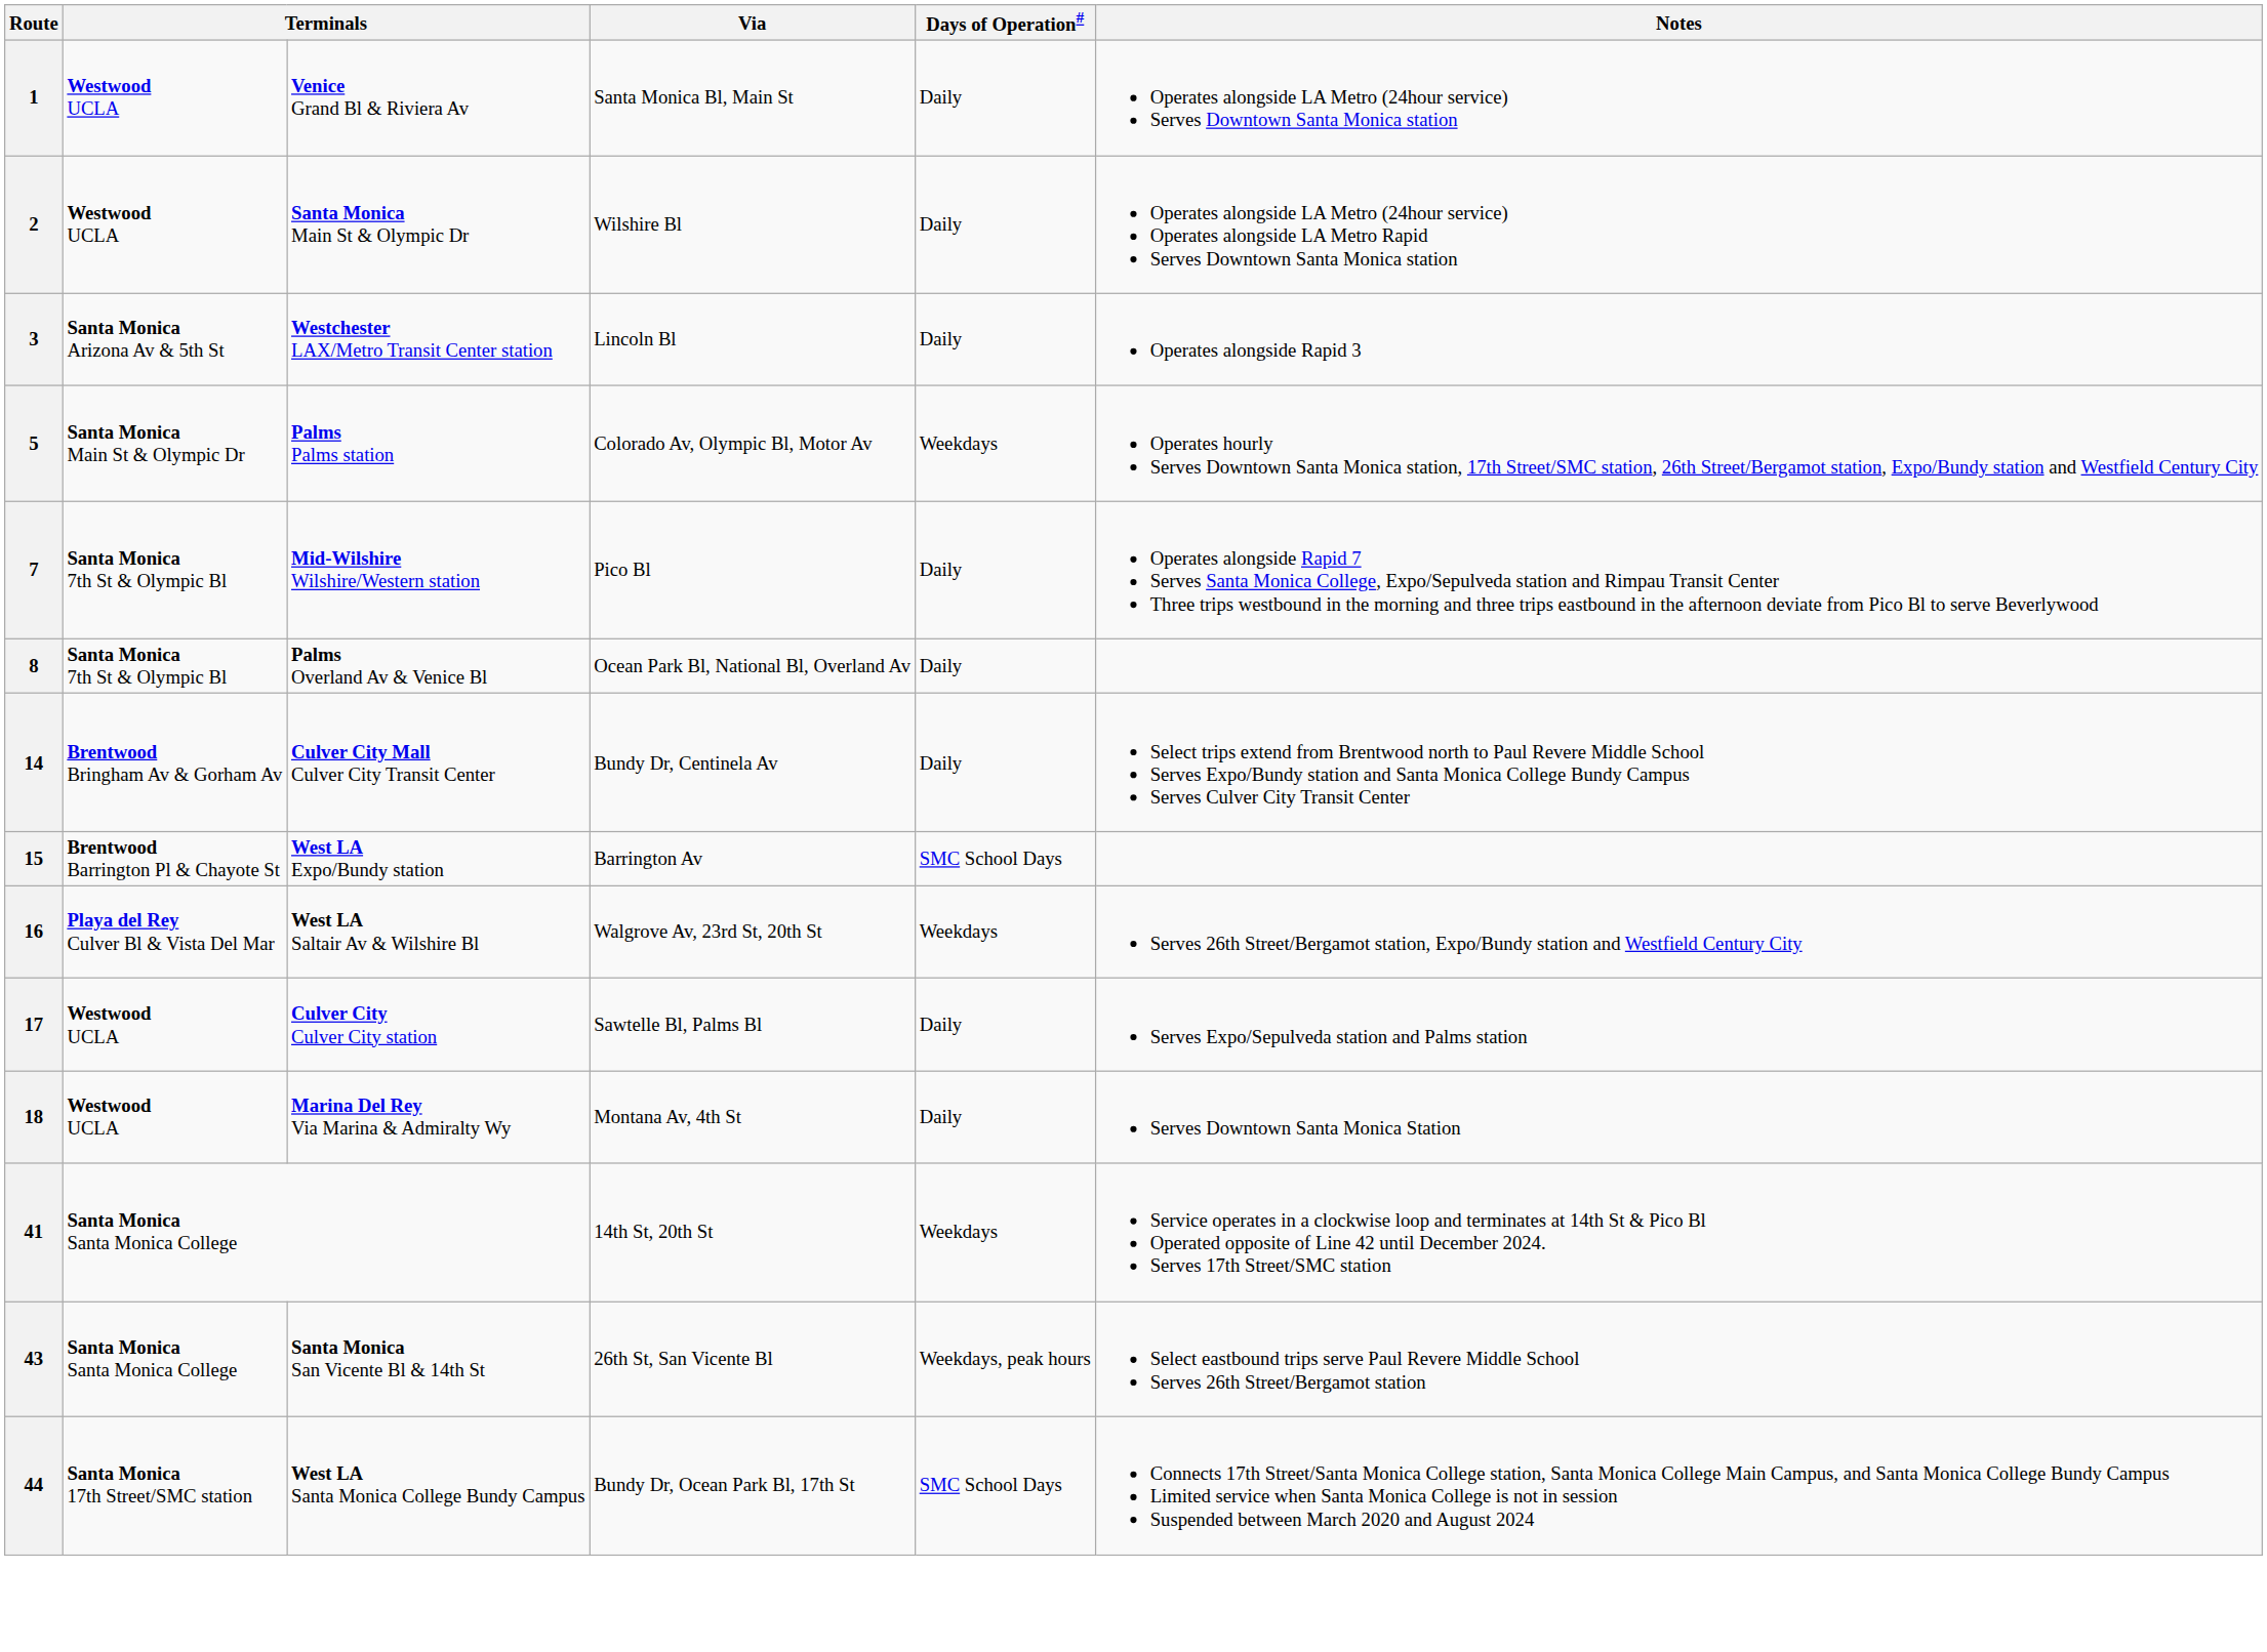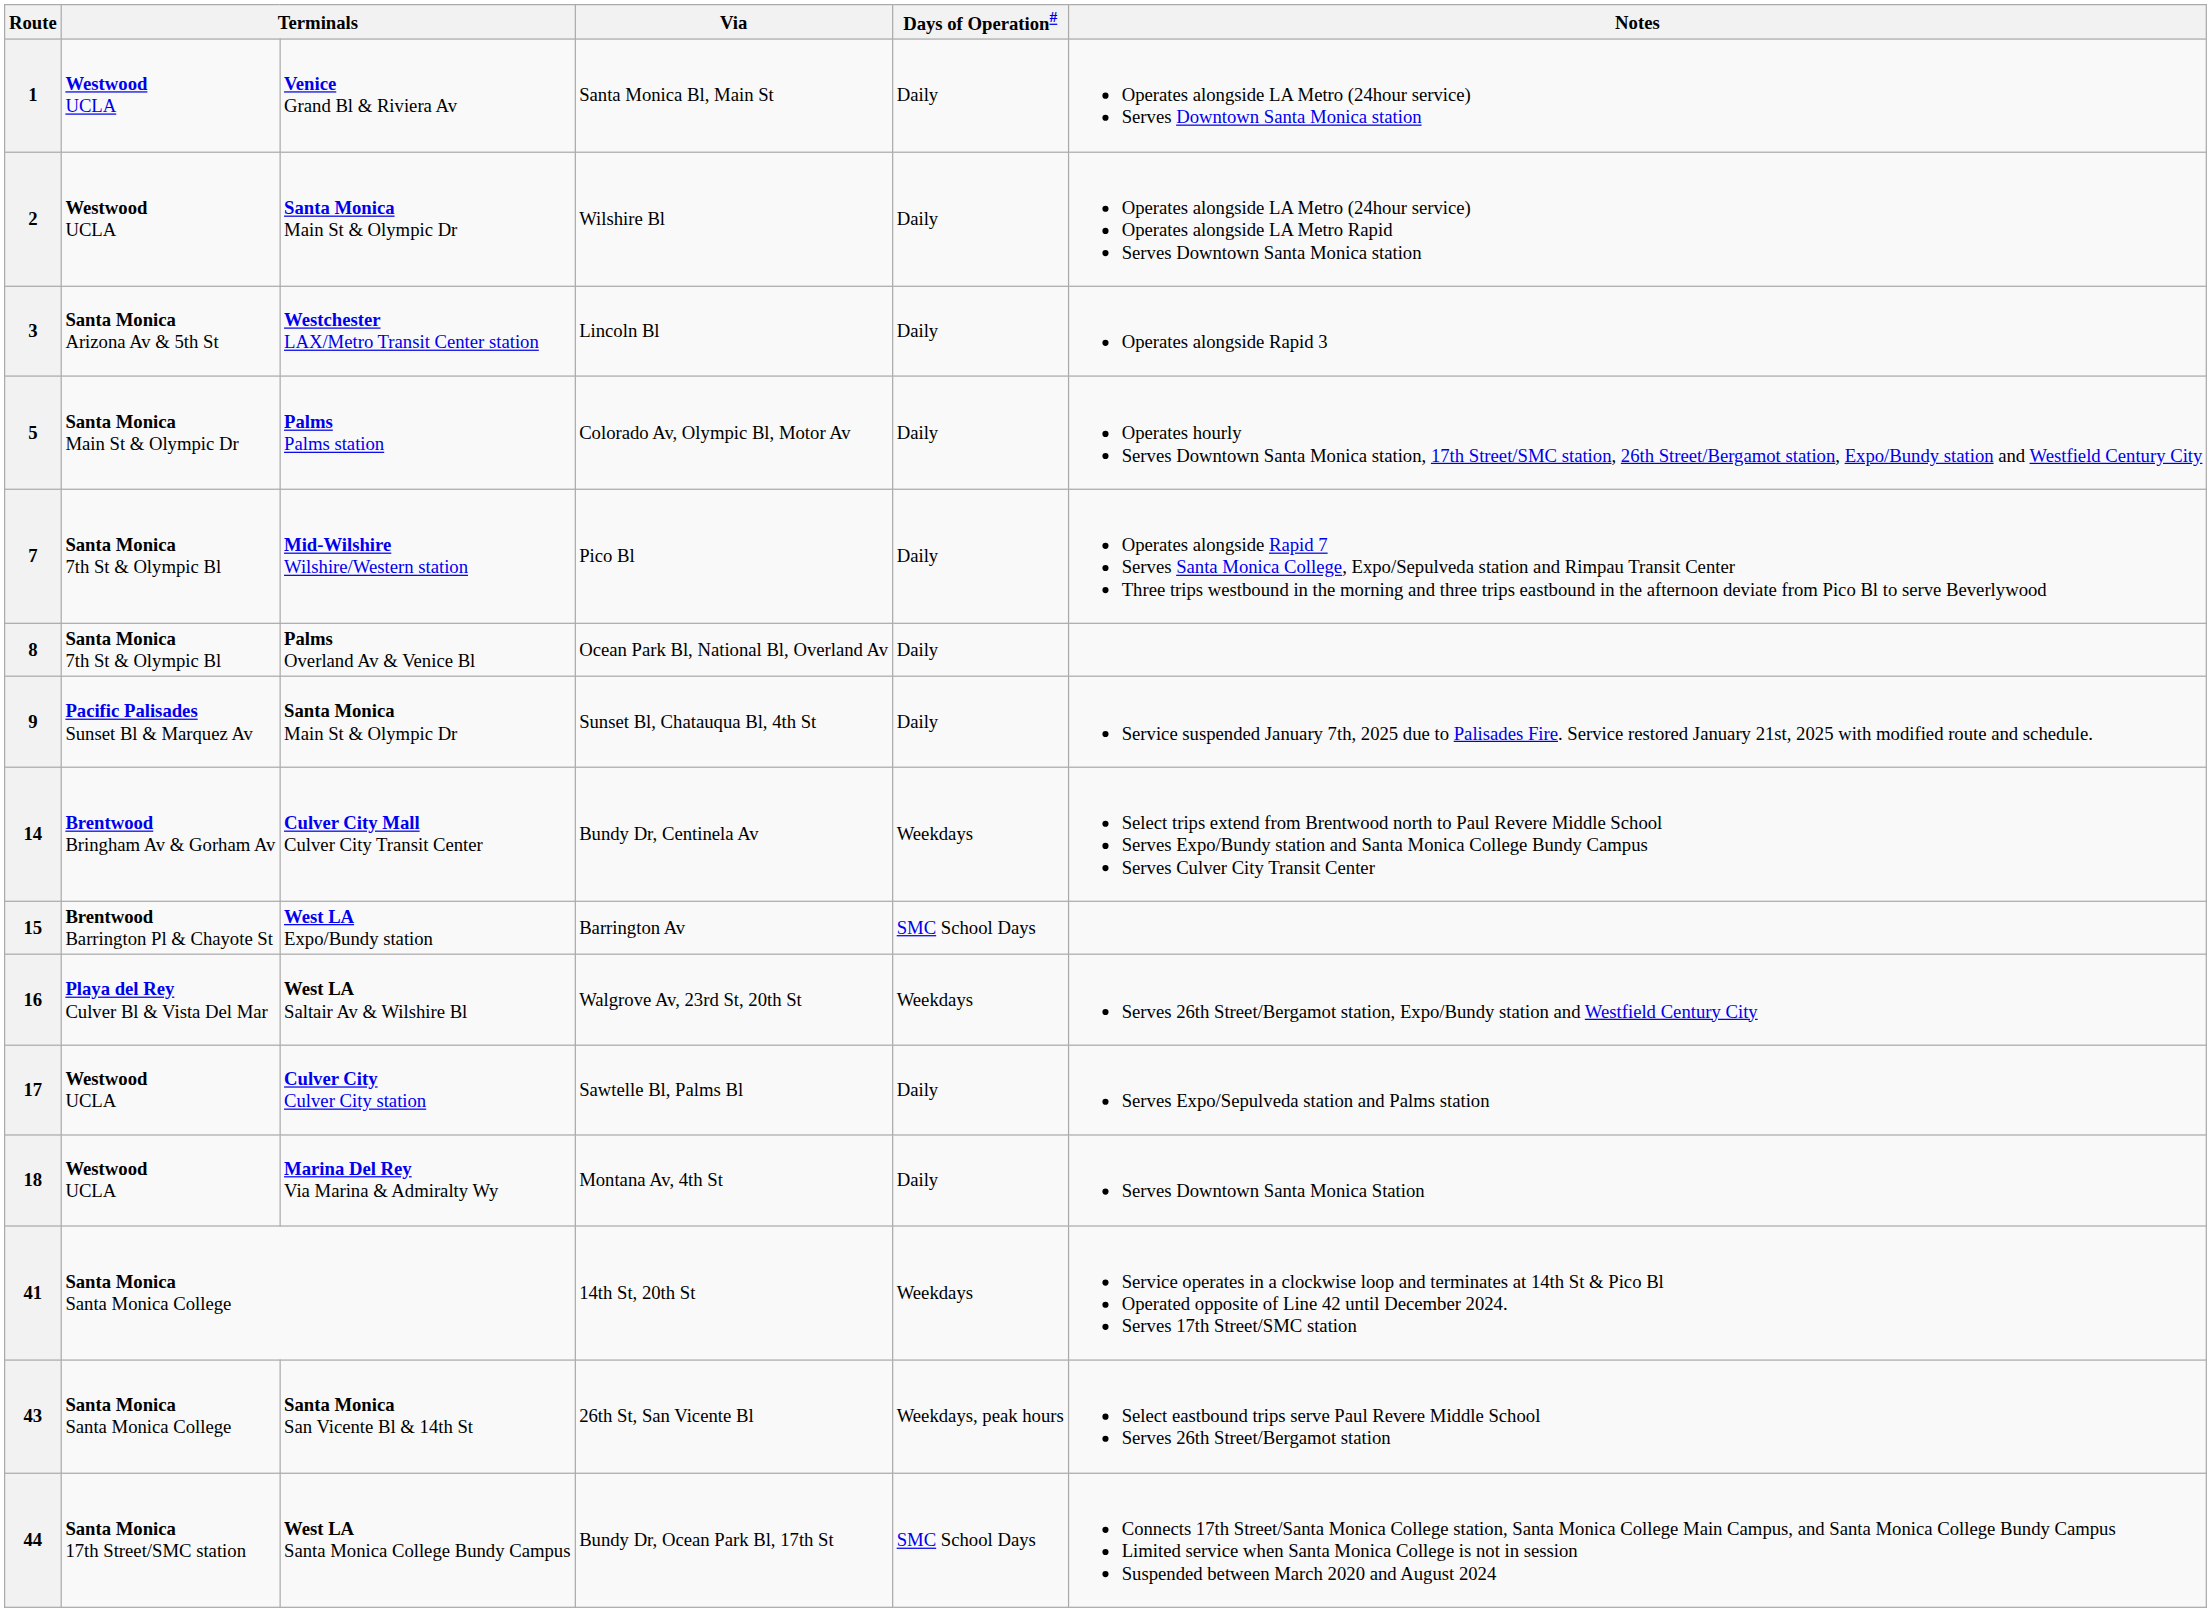5 | Days of Operation#: Weekdays -> Daily
+ row: 9 | Pacific Palisades Sunset Bl & Marquez Av | Santa Monica Main St & Olympic Dr | Sunset Bl, Chatauqua Bl, 4th St | Daily | Service suspended January 7th, 2025 due to Palisades Fire. Service restored January 21st, 2025 with modified route and schedule.
14 | Days of Operation#: Daily -> Weekdays
